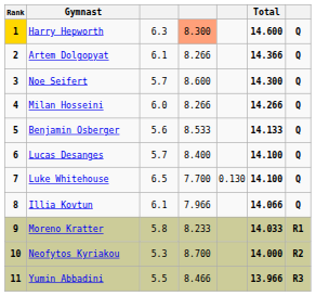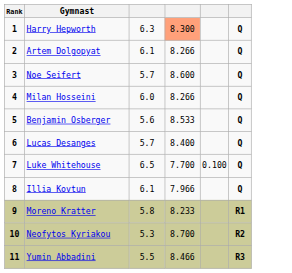- column: Total | 14.600 | 14.366 | 14.300 | 14.266 | 14.133 | 14.100 | 14.100 | 14.066 | 14.033 | 14.000 | 13.966
Harry Hepworth | Rank: gold background -> no background
Luke Whitehouse | column 5: 0.130 -> 0.100
